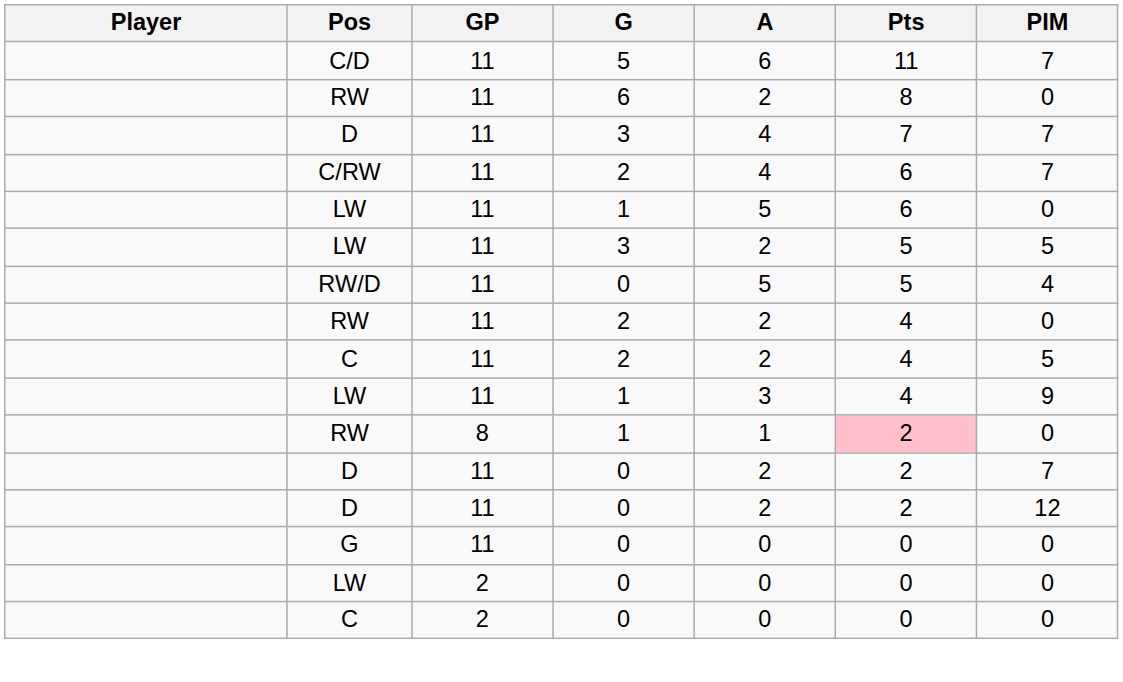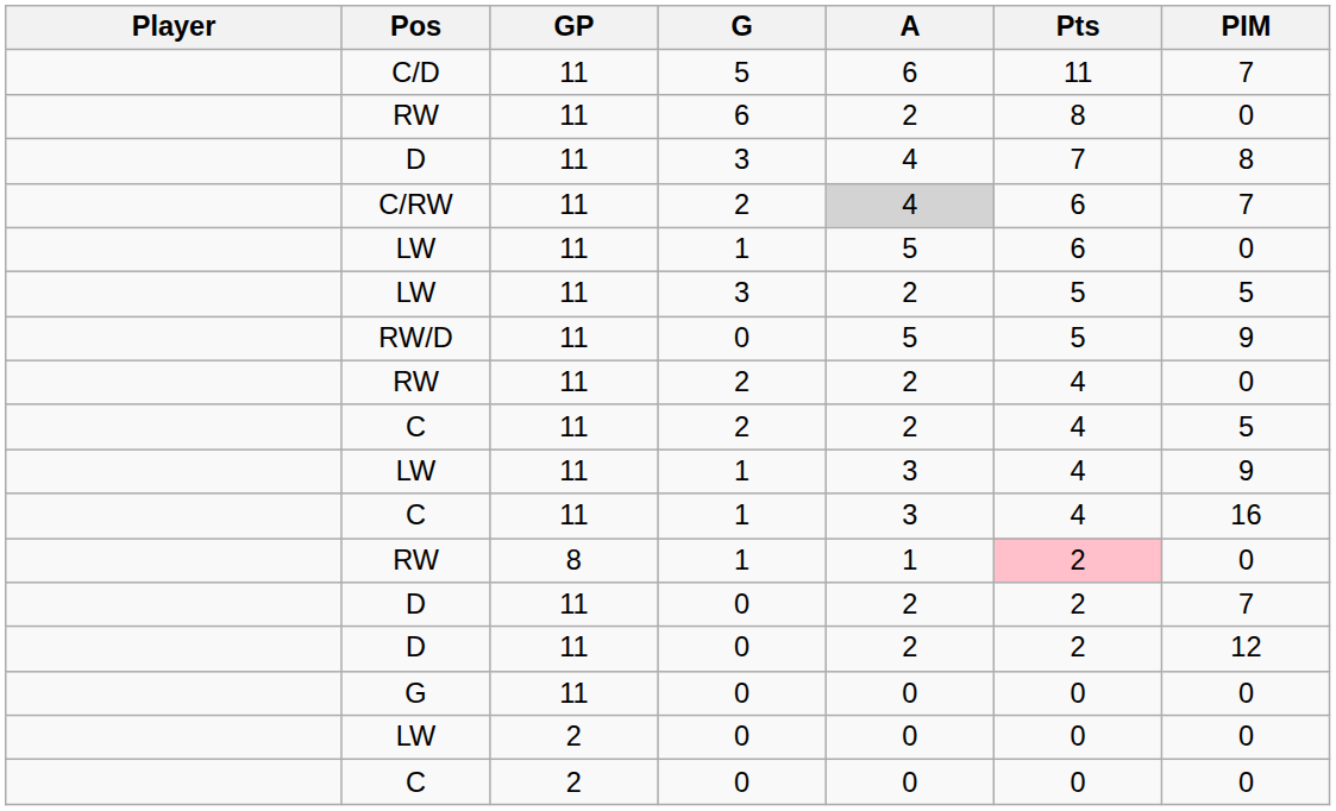D / 3 | PIM: 7 -> 8
C/RW | A: no background -> lightgrey background
RW/D | PIM: 4 -> 9
+ row: C | 11 | 1 | 3 | 4 | 16
